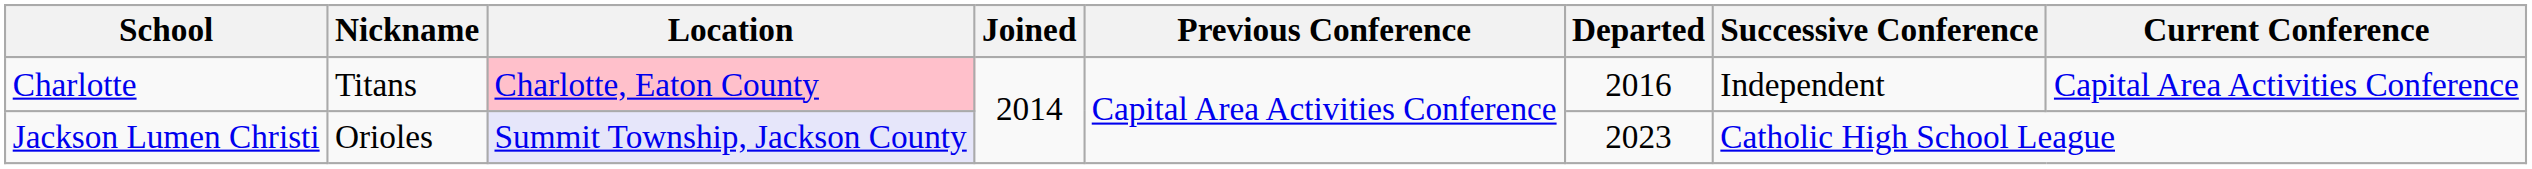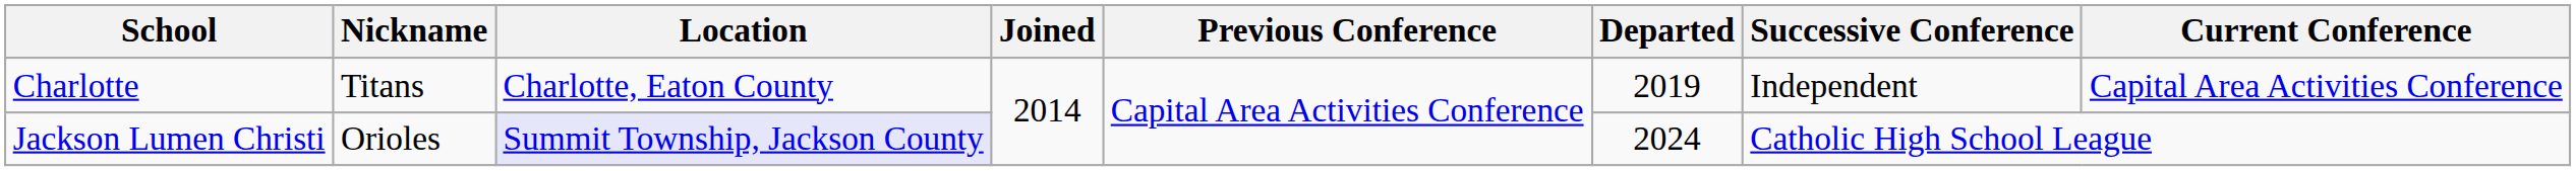Charlotte | Location: pink background -> no background
Charlotte | Departed: 2016 -> 2019
Jackson Lumen Christi | Departed: 2023 -> 2024
